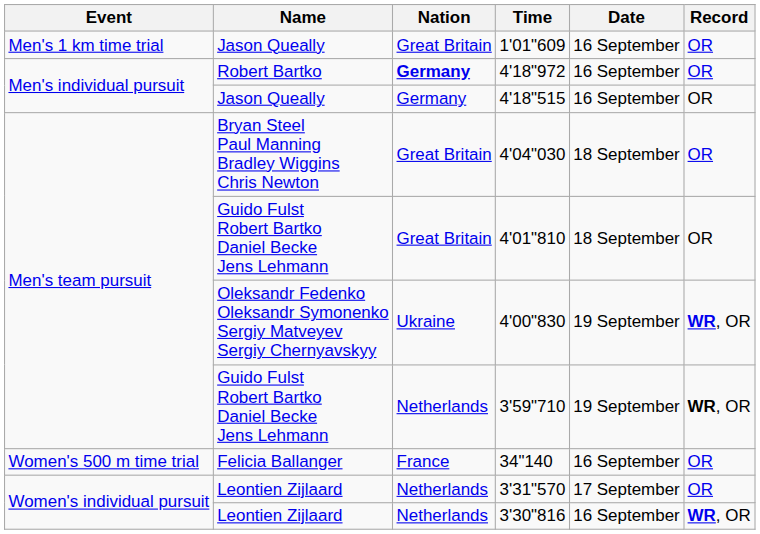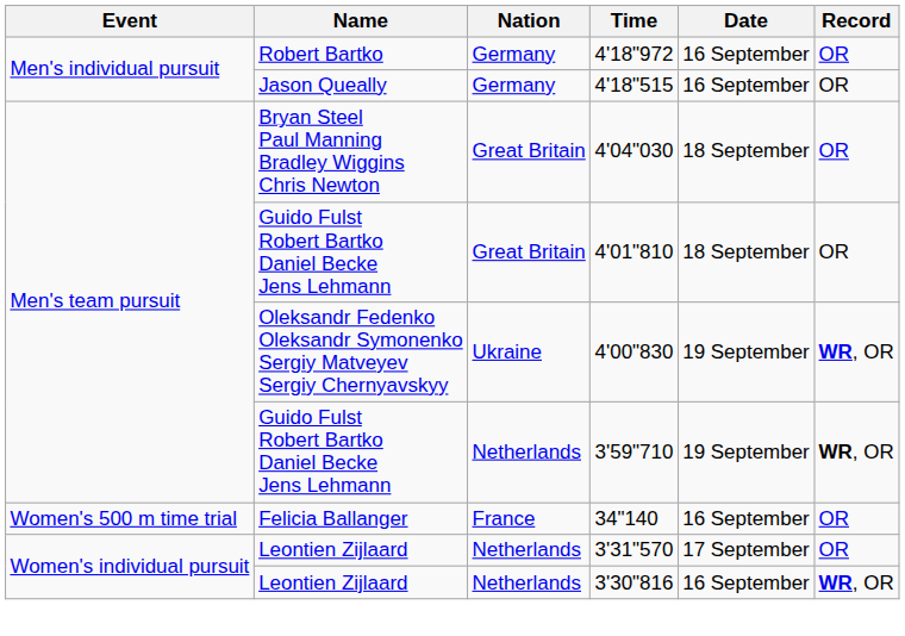- row: Men's 1 km time trial | Jason Queally | Great Britain | 1'01"609 | 16 September | OR
4'18"972 | Nation: bold -> normal
